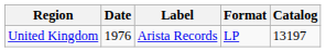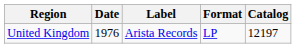United Kingdom | Catalog: 13197 -> 12197
